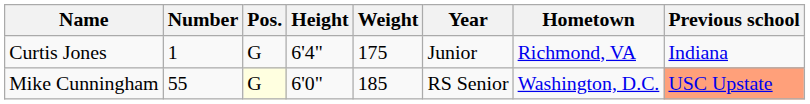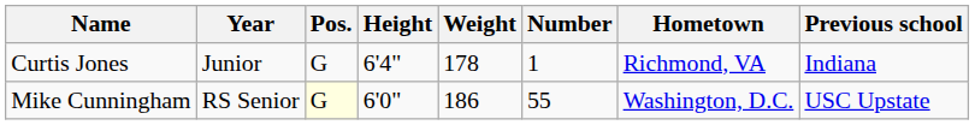columns swapped: Number <-> Year
Curtis Jones | Weight: 175 -> 178
Mike Cunningham | Weight: 185 -> 186
Mike Cunningham | Previous school: lightsalmon background -> no background
